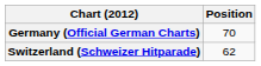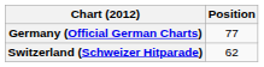Germany (Official German Charts) | Position: 70 -> 77
